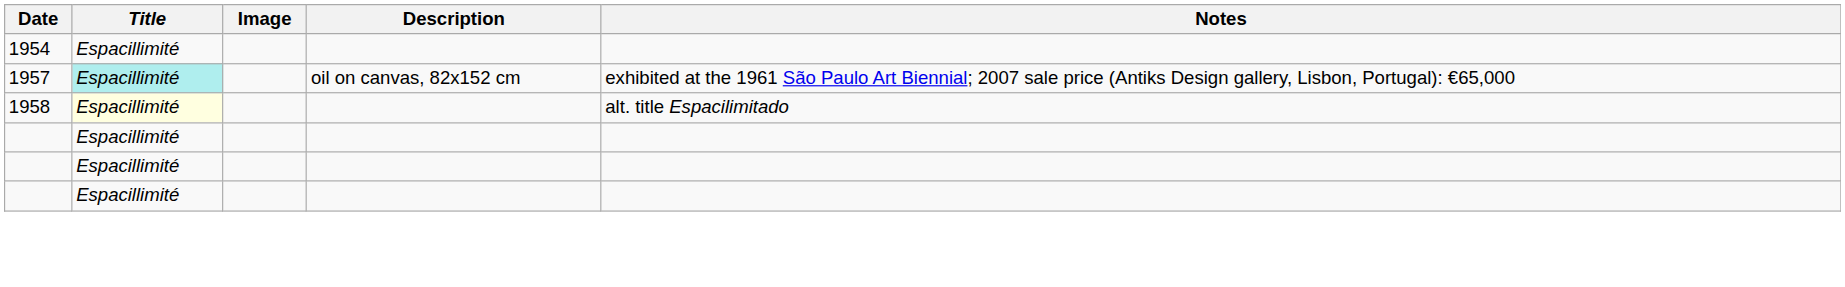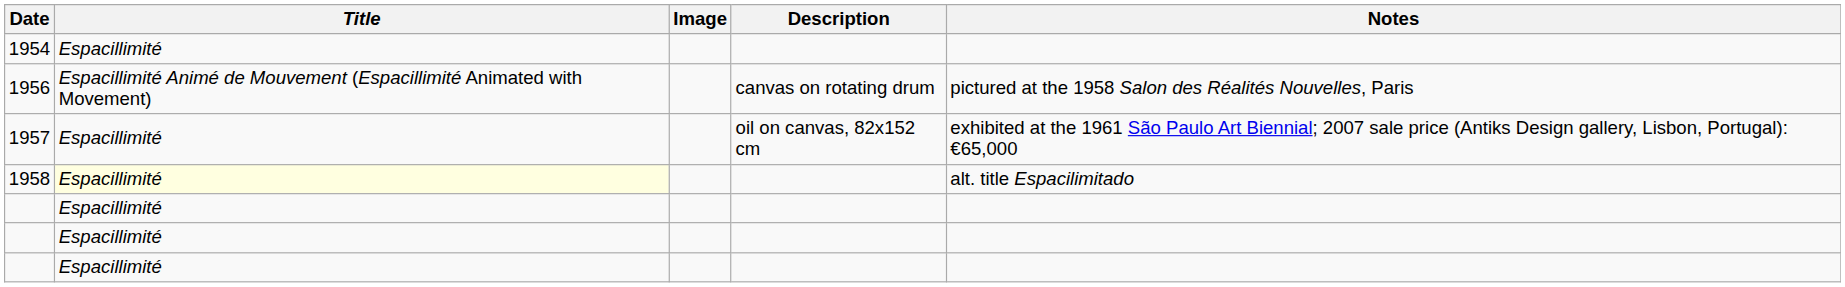+ row: 1956 | Espacillimité Animé de Mouvement (Espacillimité Animated with Movement) | canvas on rotating drum | pictured at the 1958 Salon des Réalités Nouvelles, Paris
1957 | Title: paleturquoise background -> no background
